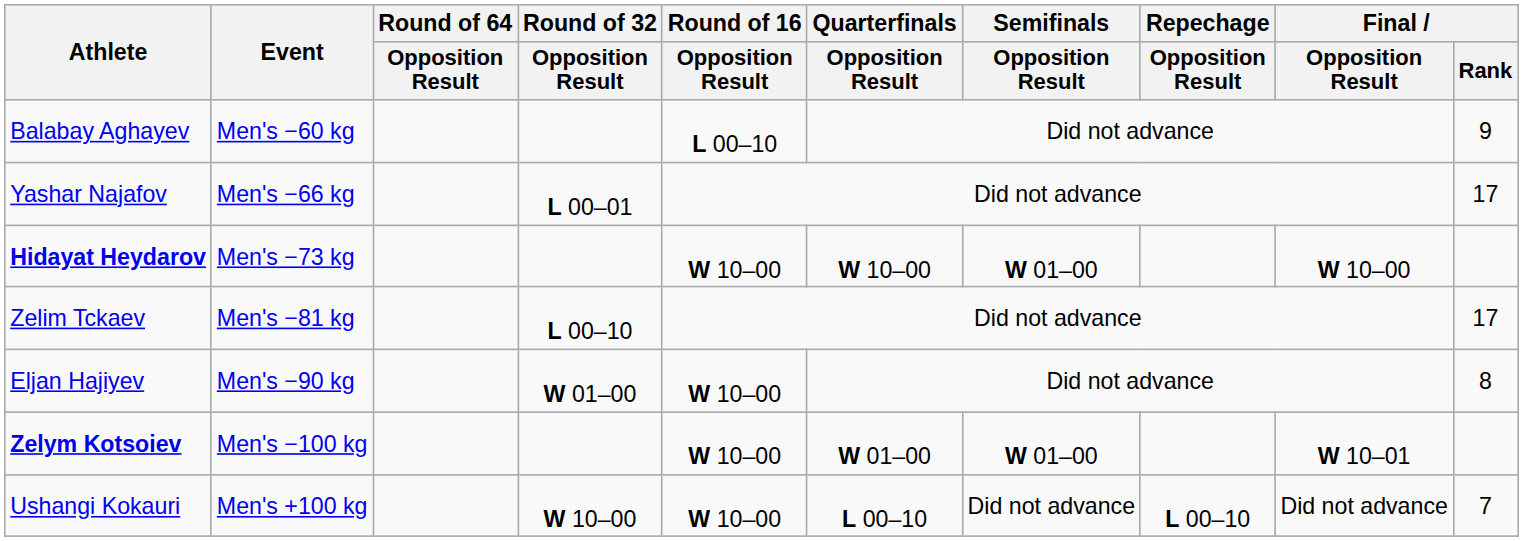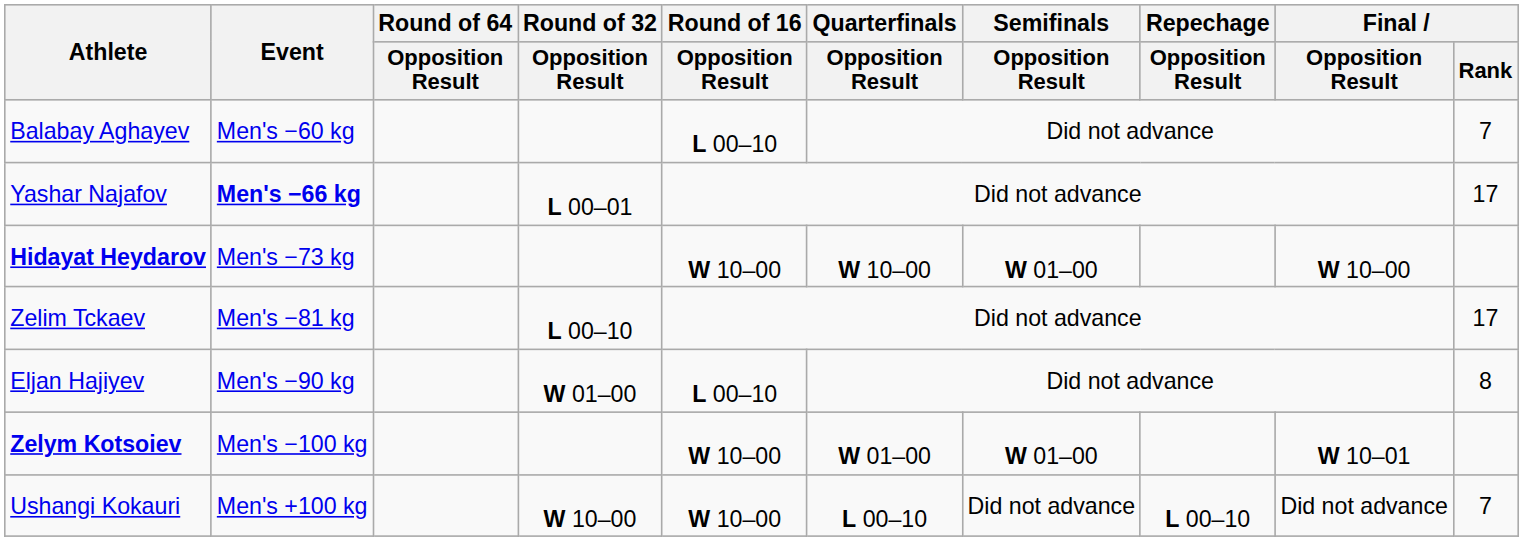Balabay Aghayev | Final / Rank: 9 -> 7
Yashar Najafov | Event: normal -> bold
Eljan Hajiyev | Round of 16 / Opposition Result: W 10–00 -> L 00–10
